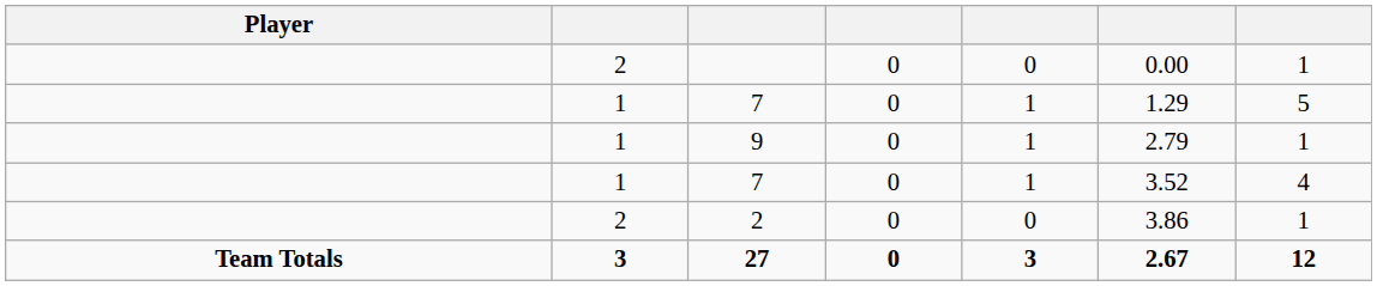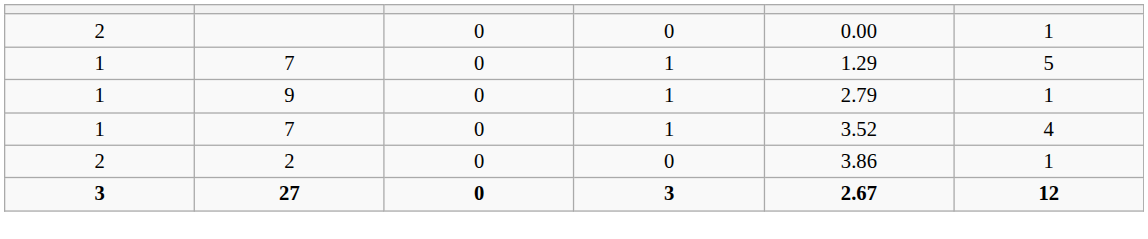- column: Player | Team Totals
